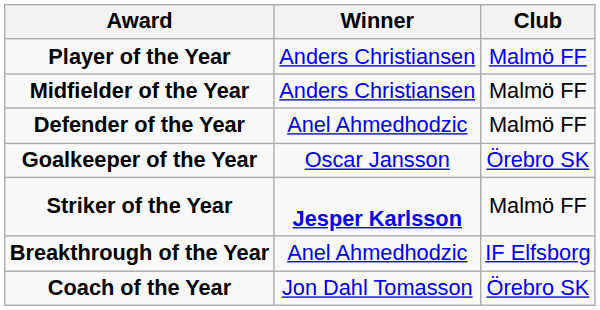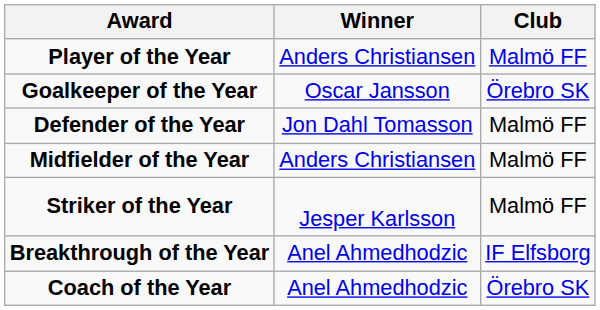rows swapped: Goalkeeper of the Year <-> Midfielder of the Year
Defender of the Year | Winner: Anel Ahmedhodzic -> Jon Dahl Tomasson
Striker of the Year | Winner: bold -> normal
Coach of the Year | Winner: Jon Dahl Tomasson -> Anel Ahmedhodzic
